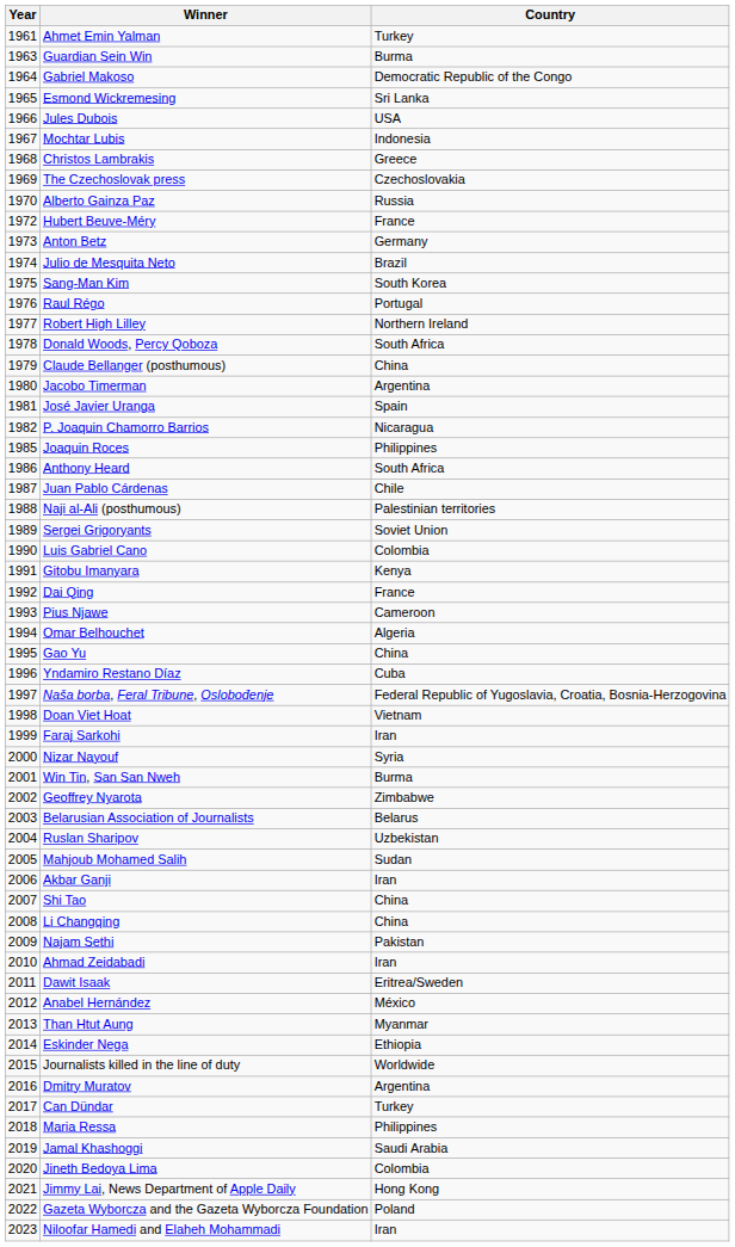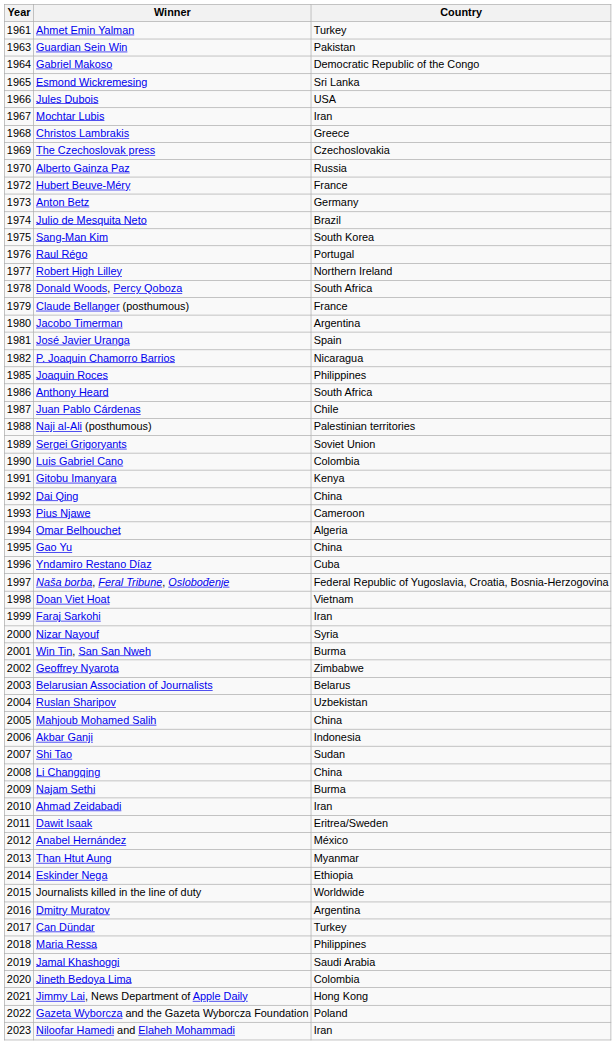Guardian Sein Win | Country: Burma -> Pakistan
Mochtar Lubis | Country: Indonesia -> Iran
Claude Bellanger (posthumous) | Country: China -> France
Dai Qing | Country: France -> China
Mahjoub Mohamed Salih | Country: Sudan -> China
Akbar Ganji | Country: Iran -> Indonesia
Shi Tao | Country: China -> Sudan
Najam Sethi | Country: Pakistan -> Burma
